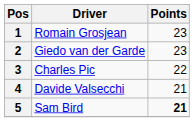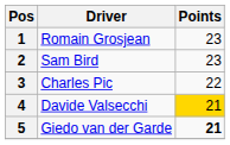2 | Driver: Giedo van der Garde -> Sam Bird
4 | Points: no background -> gold background
5 | Driver: Sam Bird -> Giedo van der Garde
